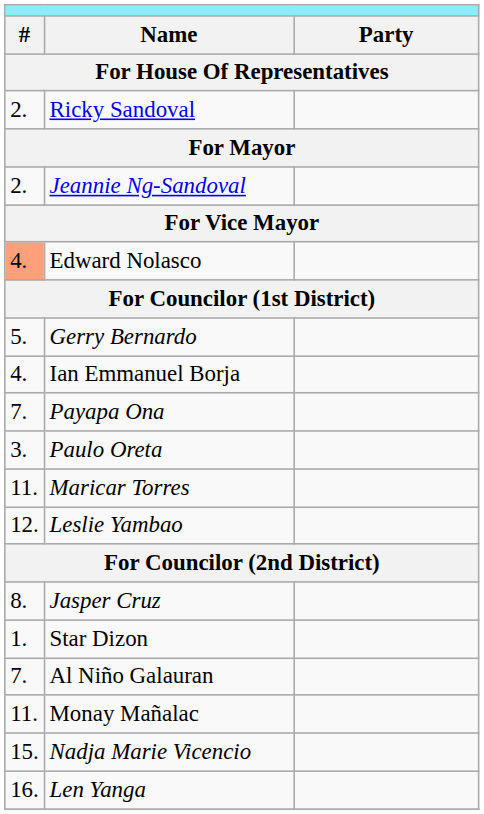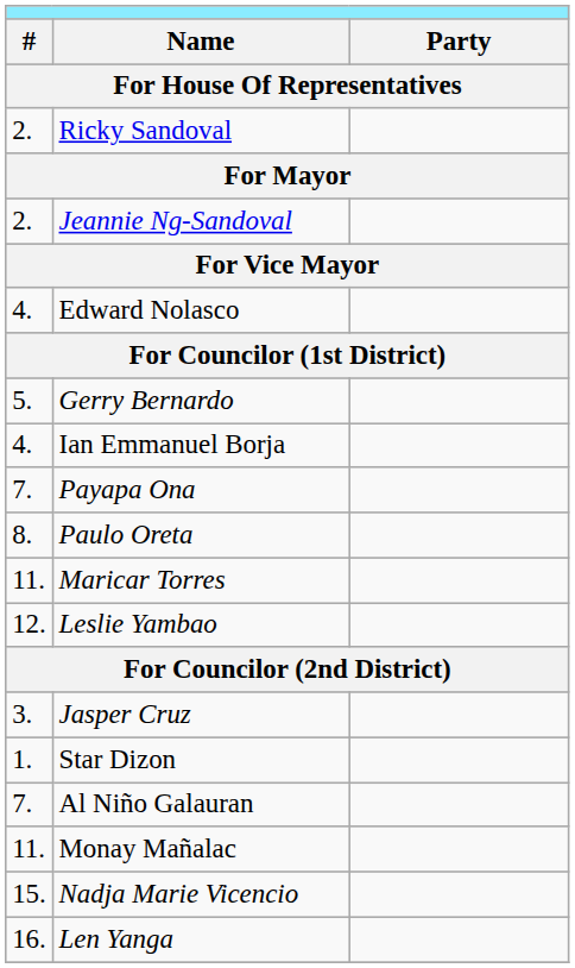Edward Nolasco | column 1: lightsalmon background -> no background
Paulo Oreta | column 1: 3. -> 8.
Jasper Cruz | column 1: 8. -> 3.
